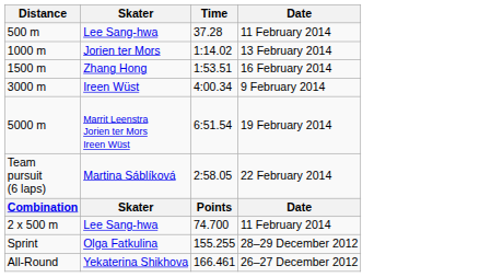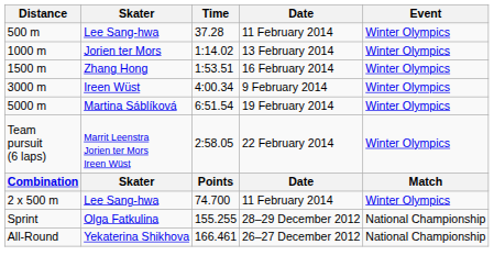+ column: Event | Winter Olympics | Winter Olympics | Winter Olympics | Winter Olympics | Winter Olympics | Winter Olympics | Match | Winter Olympics | National Championship | National Championship
5000 m | Skater: Marrit Leenstra Jorien ter Mors Ireen Wüst -> Martina Sáblíková
Team pursuit (6 laps) | Skater: Martina Sáblíková -> Marrit Leenstra Jorien ter Mors Ireen Wüst
